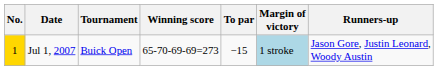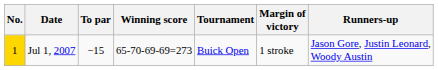columns swapped: Tournament <-> To par
Jul 1, 2007 | Margin of victory: lightblue background -> no background
